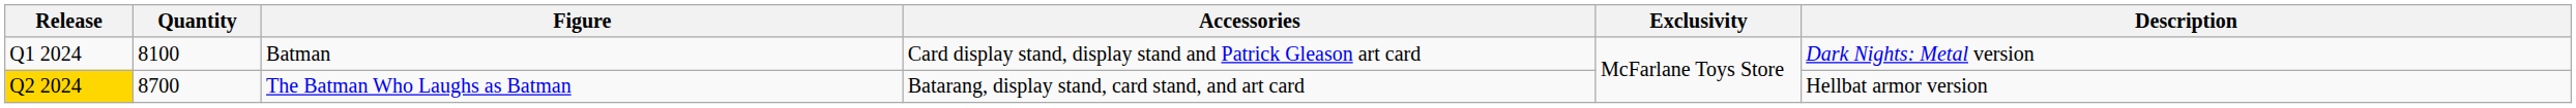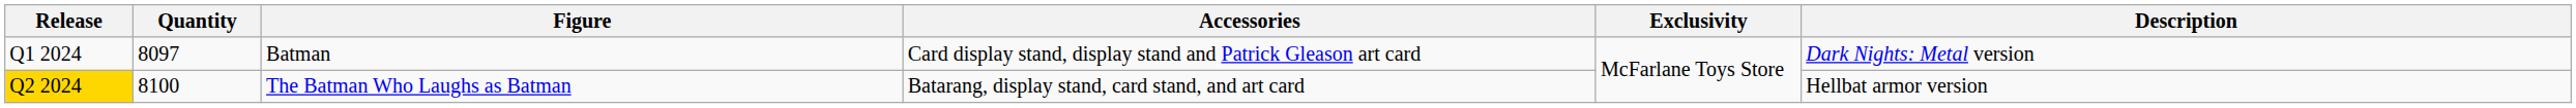Batman | Quantity: 8100 -> 8097
The Batman Who Laughs as Batman | Quantity: 8700 -> 8100
